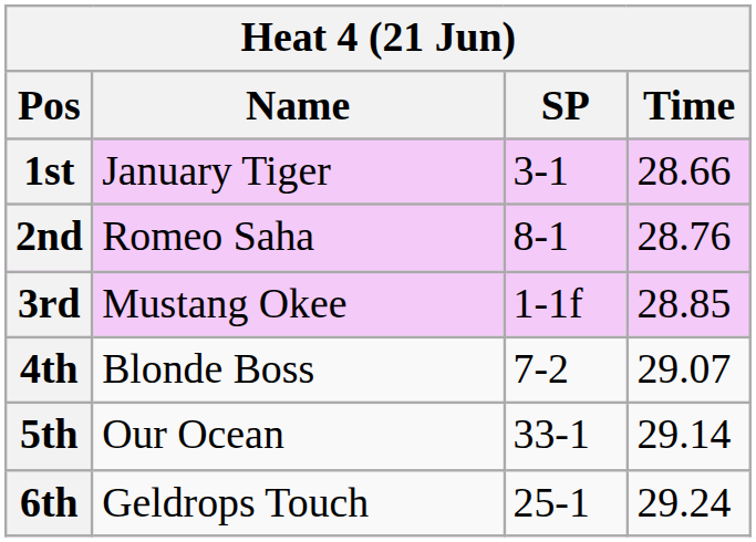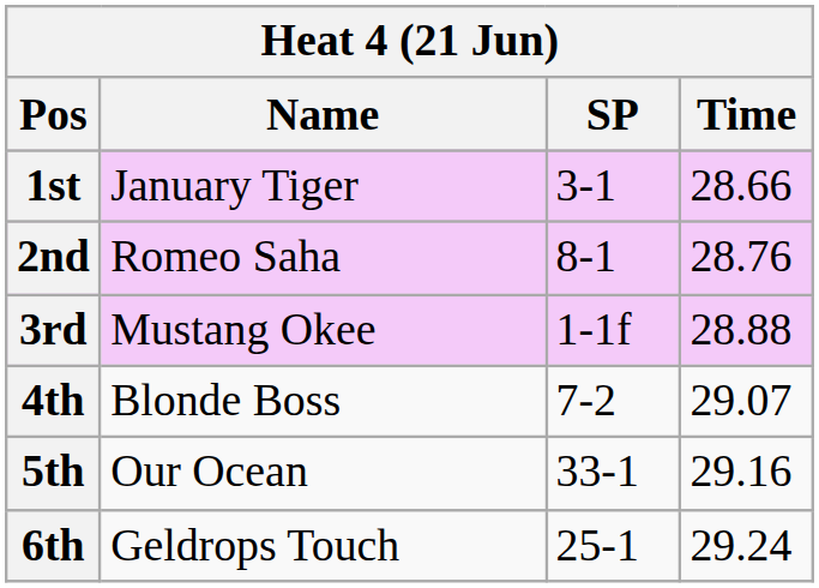3rd | Time: 28.85 -> 28.88
5th | Time: 29.14 -> 29.16
